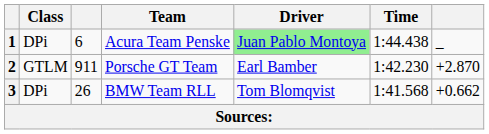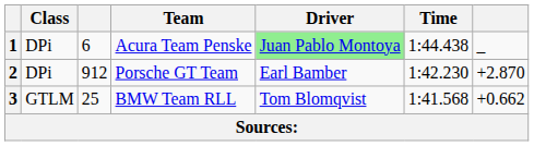2 | Class: GTLM -> DPi
2 | column 3: 911 -> 912
3 | Class: DPi -> GTLM
3 | column 3: 26 -> 25
